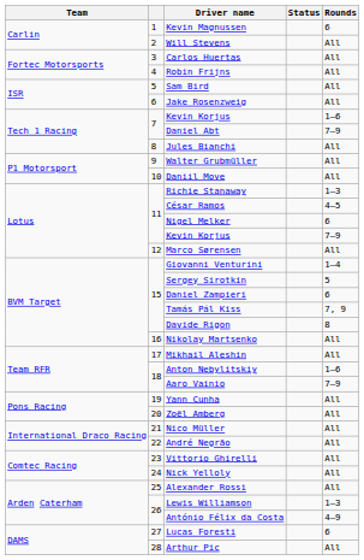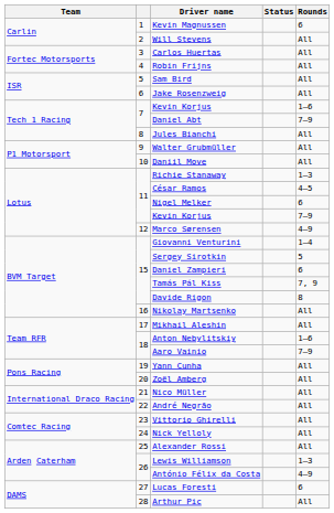Marco Sørensen | Rounds: All -> 4–9
